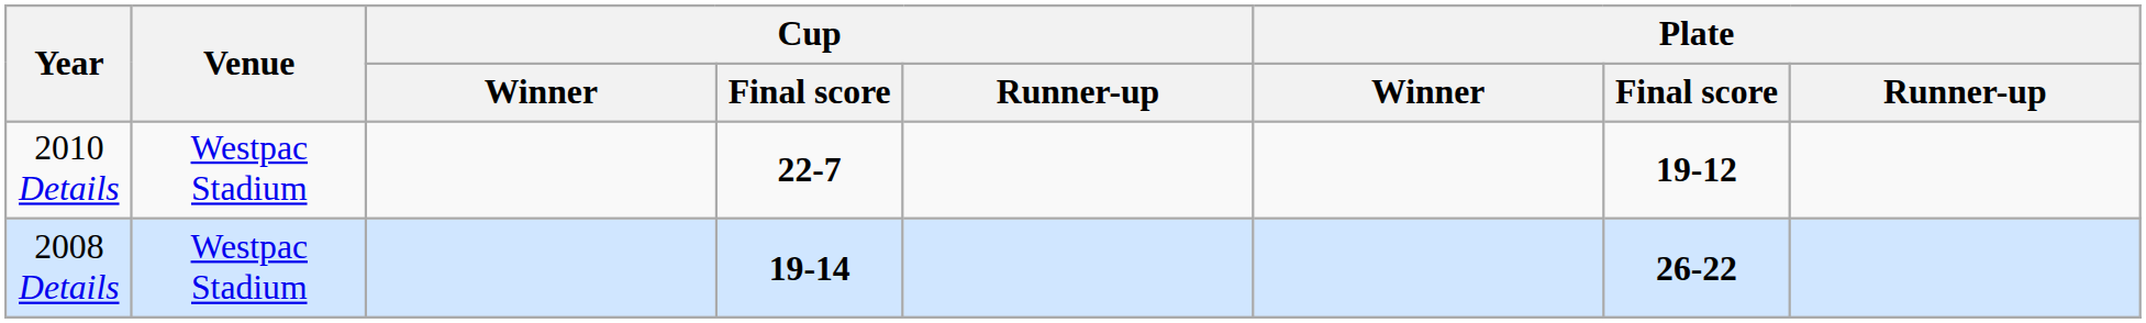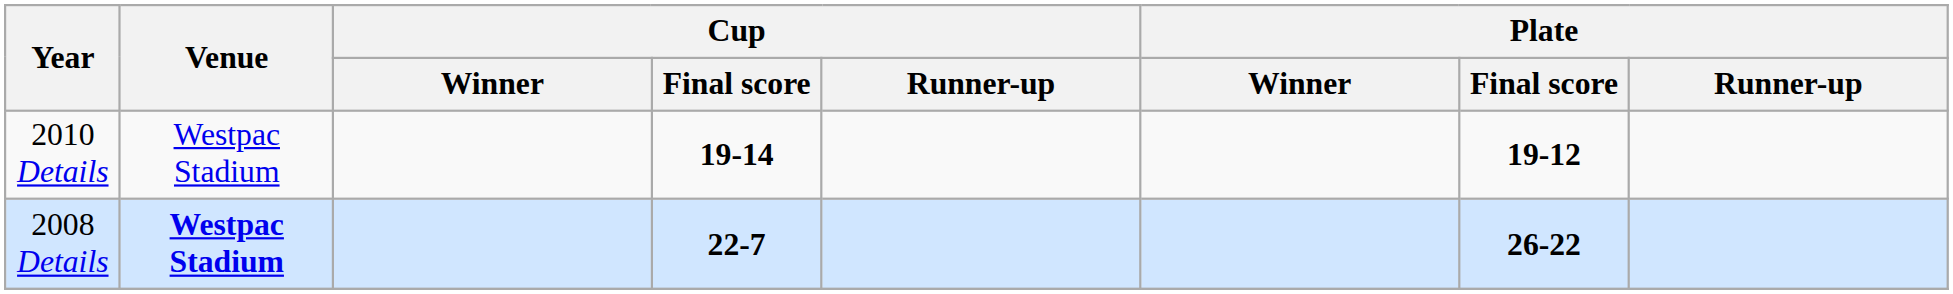2010 Details | Cup / Final score: 22-7 -> 19-14
2008 Details | Venue: normal -> bold
2008 Details | Cup / Final score: 19-14 -> 22-7
